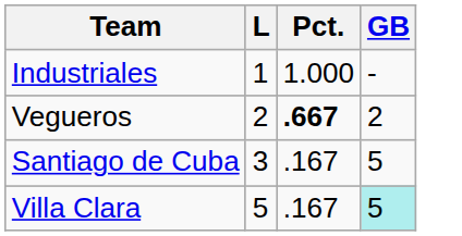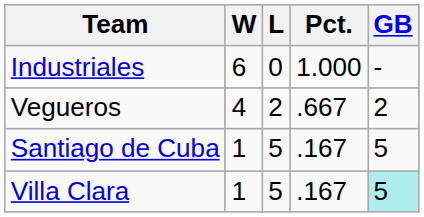+ column: W | 6 | 4 | 1 | 1
Industriales | L: 1 -> 0
Vegueros | Pct.: bold -> normal
Santiago de Cuba | L: 3 -> 5
